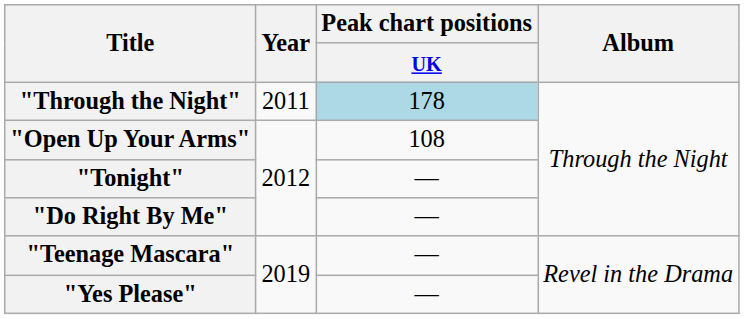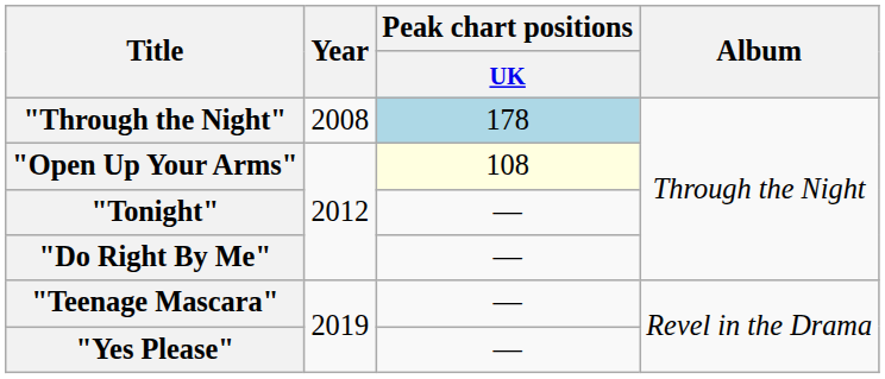"Through the Night" | Year: 2011 -> 2008
"Open Up Your Arms" | Peak chart positions / UK: no background -> lightyellow background
